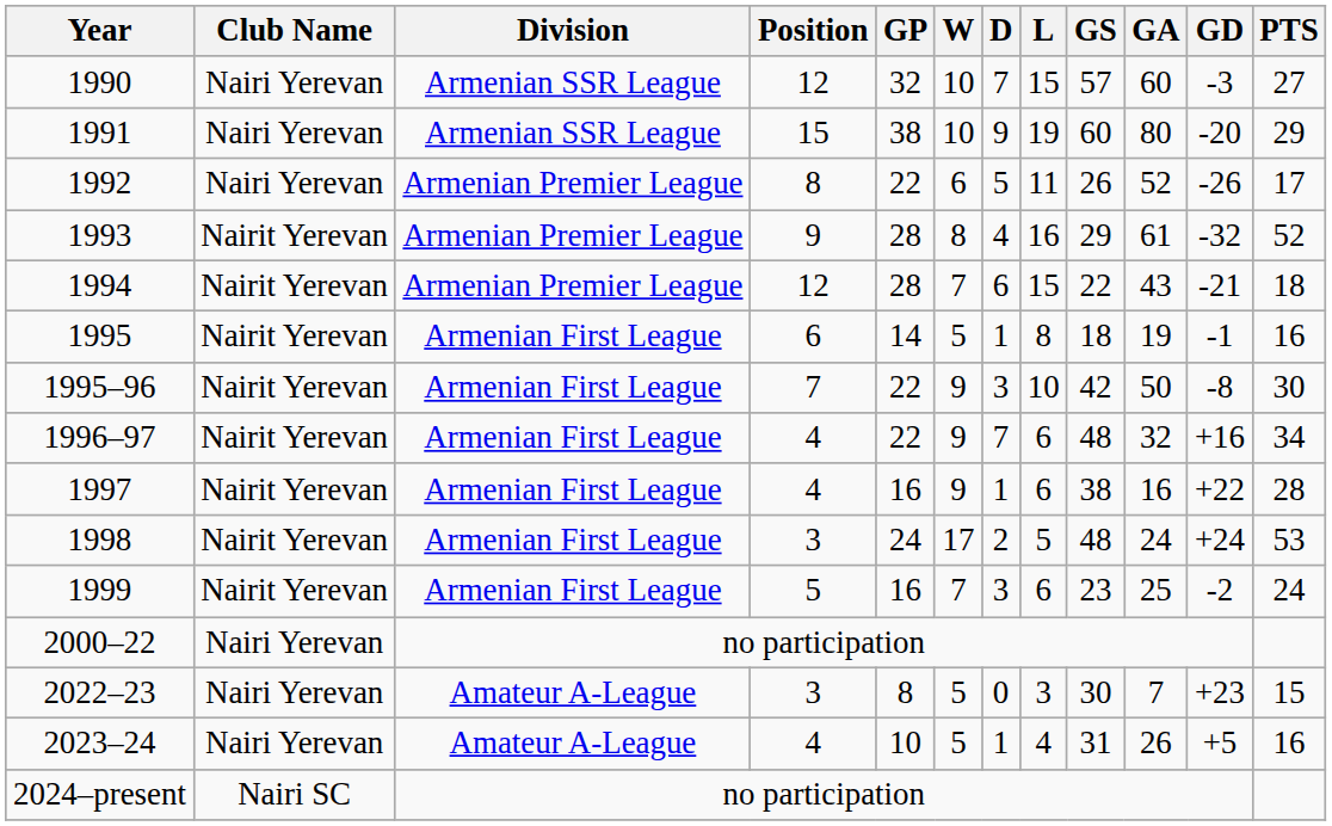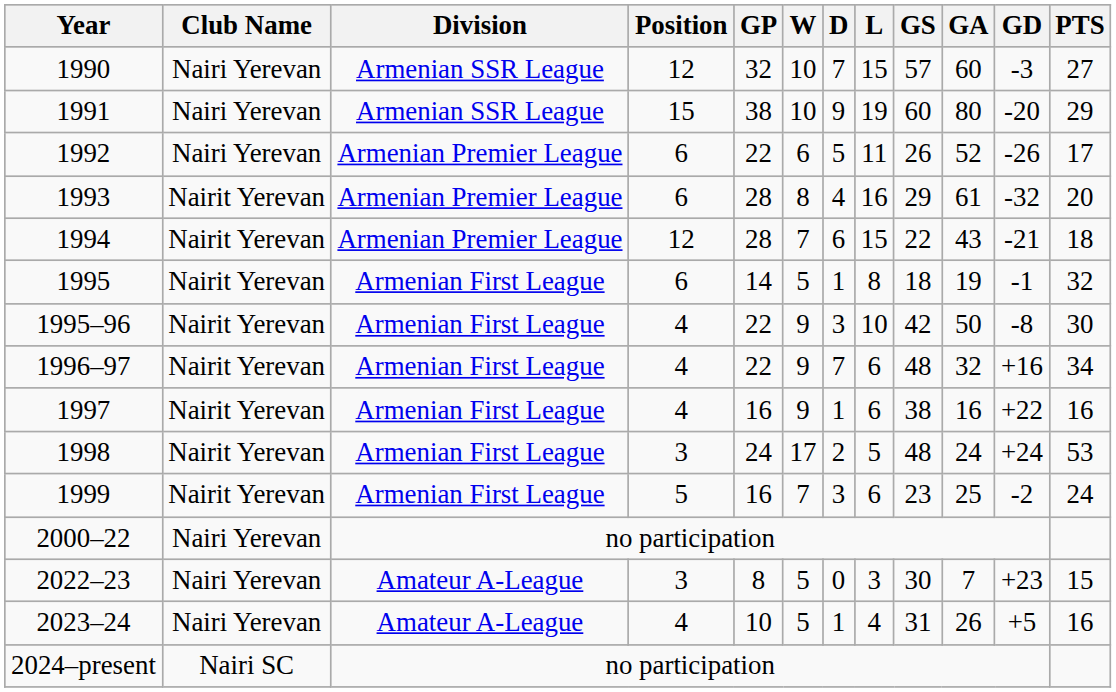1992 | Position: 8 -> 6
1993 | Position: 9 -> 6
1993 | PTS: 52 -> 20
1995 | PTS: 16 -> 32
1995–96 | Position: 7 -> 4
1997 | PTS: 28 -> 16
